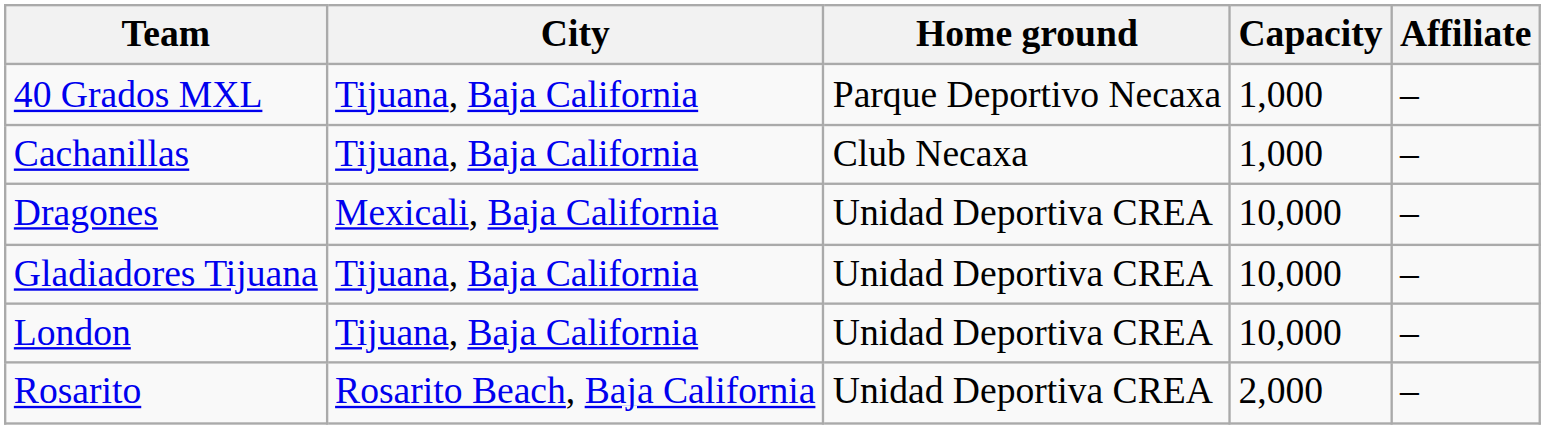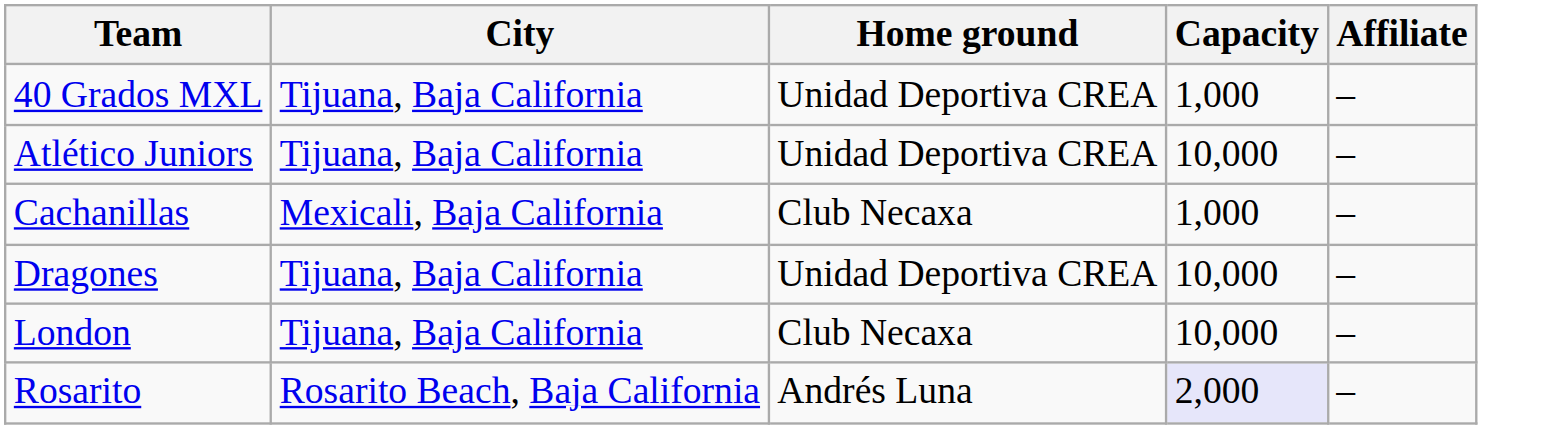40 Grados MXL | Home ground: Parque Deportivo Necaxa -> Unidad Deportiva CREA
+ row: Atlético Juniors | Tijuana, Baja California | Unidad Deportiva CREA | 10,000 | –
Cachanillas | City: Tijuana, Baja California -> Mexicali, Baja California
Dragones | City: Mexicali, Baja California -> Tijuana, Baja California
- row: Gladiadores Tijuana | Tijuana, Baja California | Unidad Deportiva CREA | 10,000 | –
London | Home ground: Unidad Deportiva CREA -> Club Necaxa
Rosarito | Home ground: Unidad Deportiva CREA -> Andrés Luna
Rosarito | Capacity: no background -> lavender background
